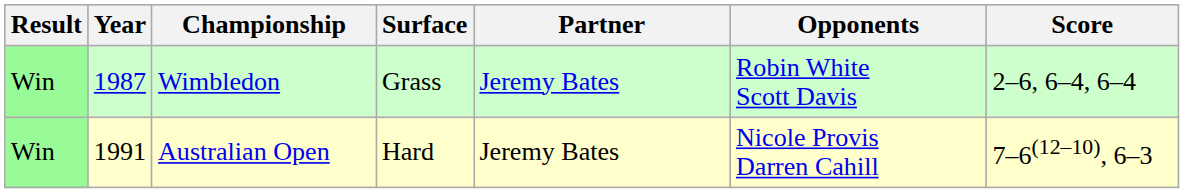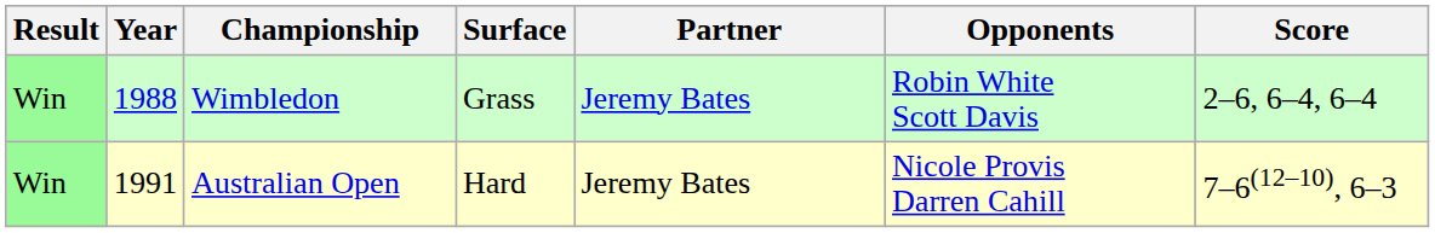Wimbledon | Year: 1987 -> 1988
